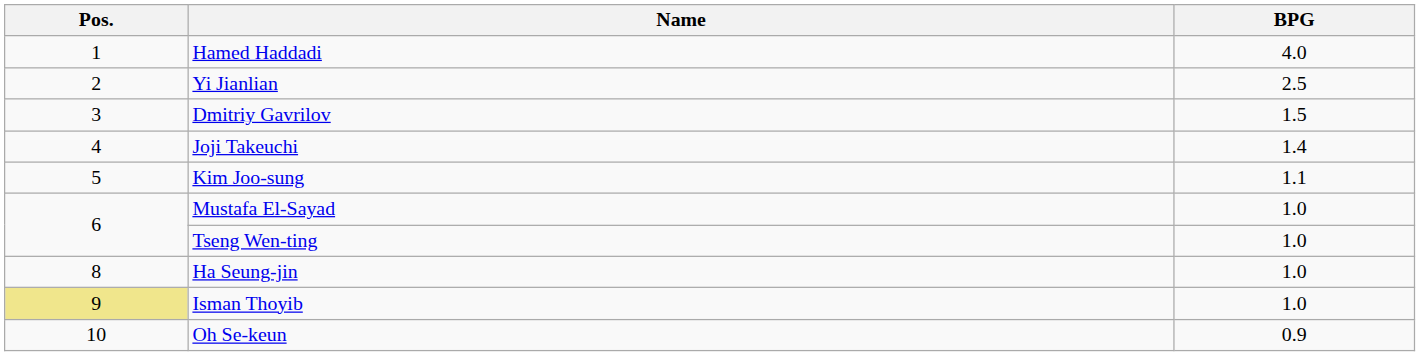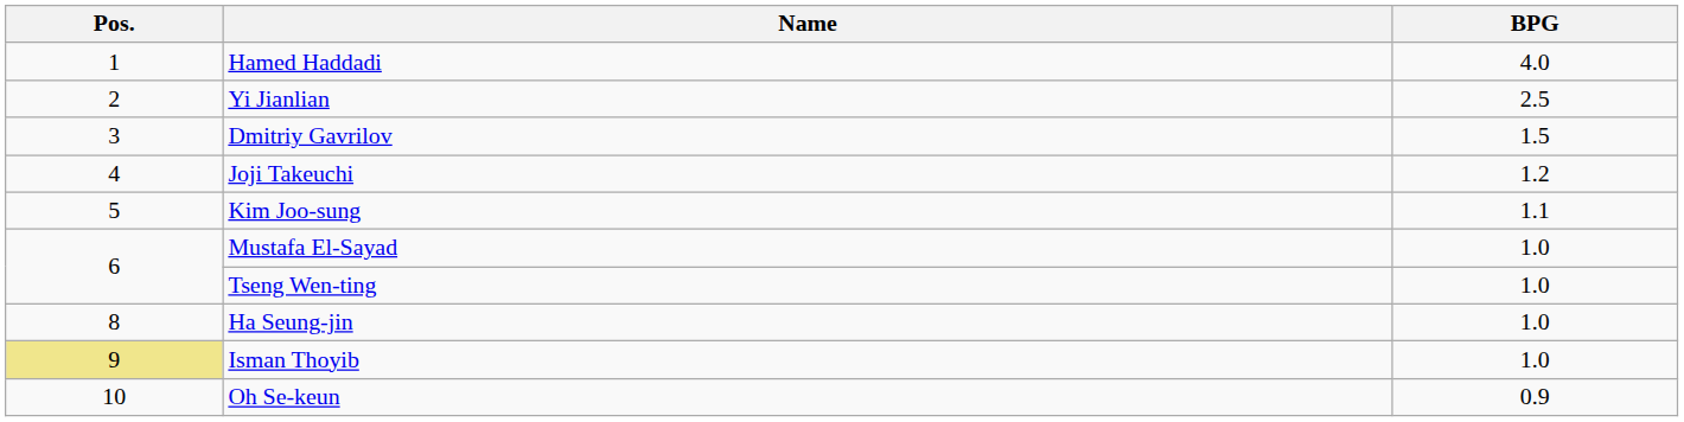Joji Takeuchi | BPG: 1.4 -> 1.2
